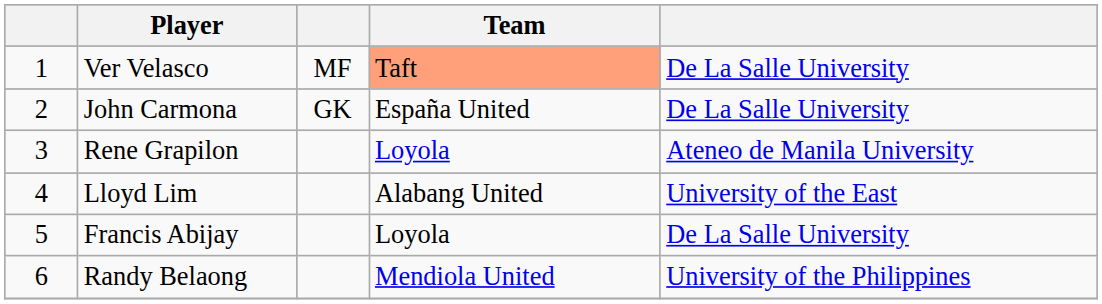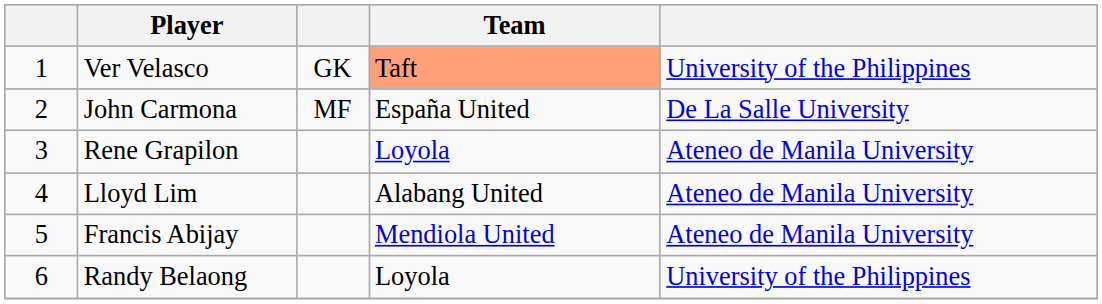Ver Velasco | column 3: MF -> GK
Ver Velasco | column 5: De La Salle University -> University of the Philippines
John Carmona | column 3: GK -> MF
Lloyd Lim | column 5: University of the East -> Ateneo de Manila University
Francis Abijay | Team: Loyola -> Mendiola United
Francis Abijay | column 5: De La Salle University -> Ateneo de Manila University
Randy Belaong | Team: Mendiola United -> Loyola
